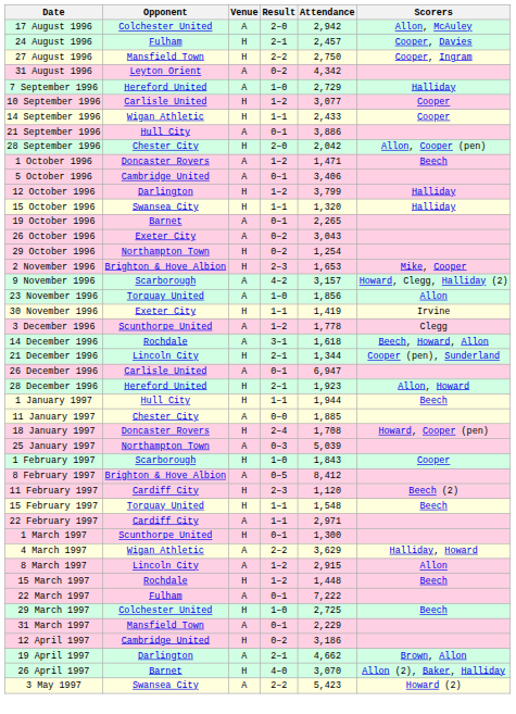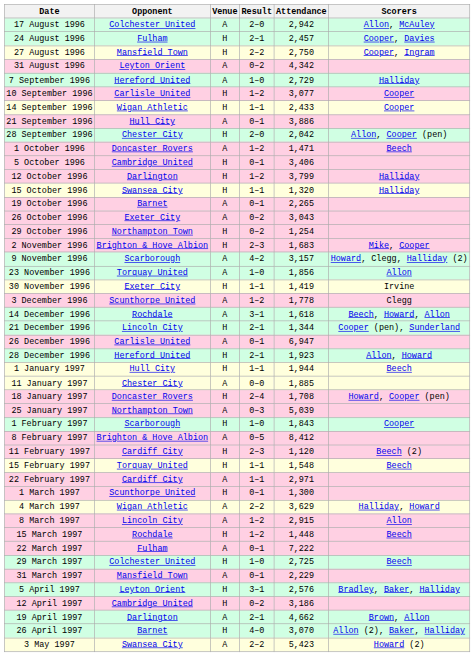5 October 1996 | Venue: A -> H
2 November 1996 | Attendance: 1,653 -> 1,683
+ row: 5 April 1997 | Leyton Orient | H | 3–1 | 2,576 | Bradley, Baker, Halliday
